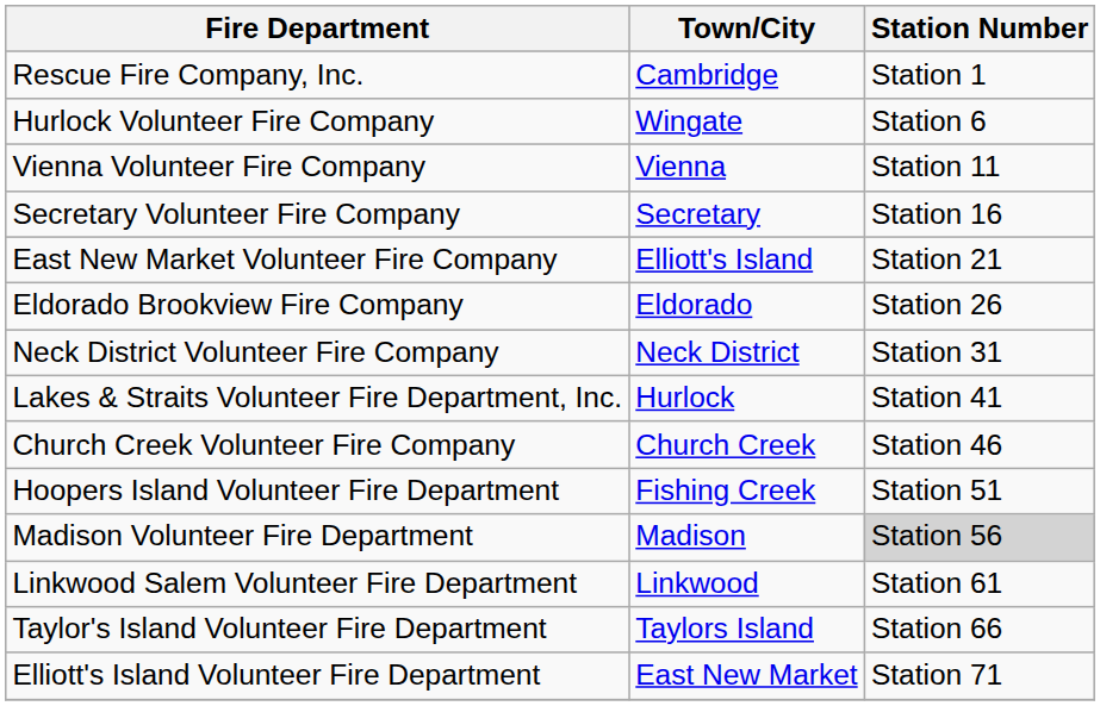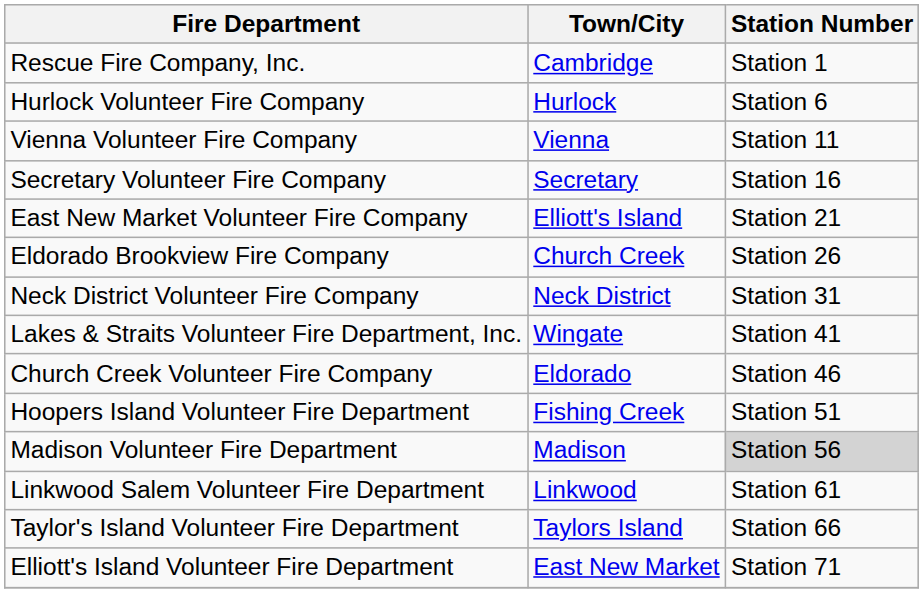Hurlock Volunteer Fire Company | Town/City: Wingate -> Hurlock
Eldorado Brookview Fire Company | Town/City: Eldorado -> Church Creek
Lakes & Straits Volunteer Fire Department, Inc. | Town/City: Hurlock -> Wingate
Church Creek Volunteer Fire Company | Town/City: Church Creek -> Eldorado
